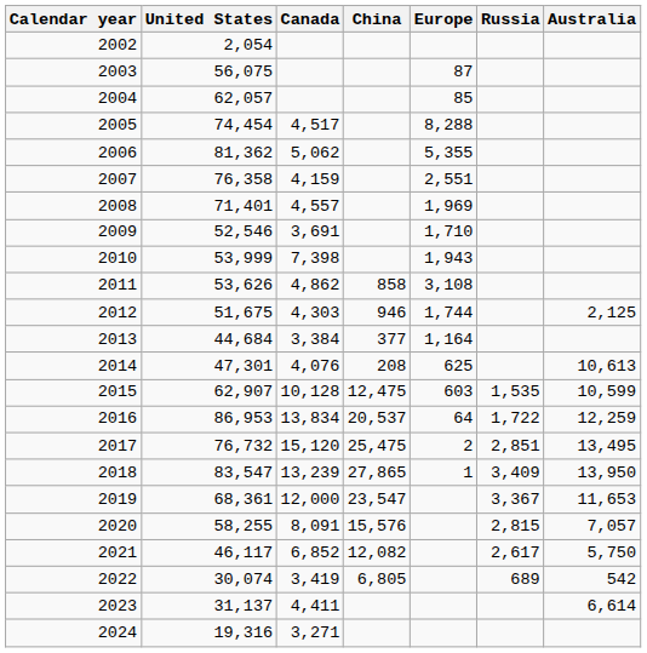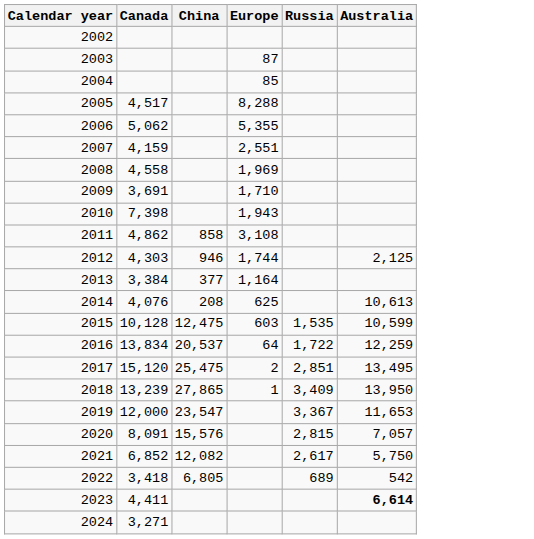- column: United States | 2,054 | 56,075 | 62,057 | 74,454 | 81,362 | 76,358 | 71,401 | 52,546 | 53,999 | 53,626 | 51,675 | 44,684 | 47,301 | 62,907 | 86,953 | 76,732 | 83,547 | 68,361 | 58,255 | 46,117 | 30,074 | 31,137 | 19,316
2008 | Canada: 4,557 -> 4,558
2022 | Canada: 3,419 -> 3,418
2023 | Australia: normal -> bold
